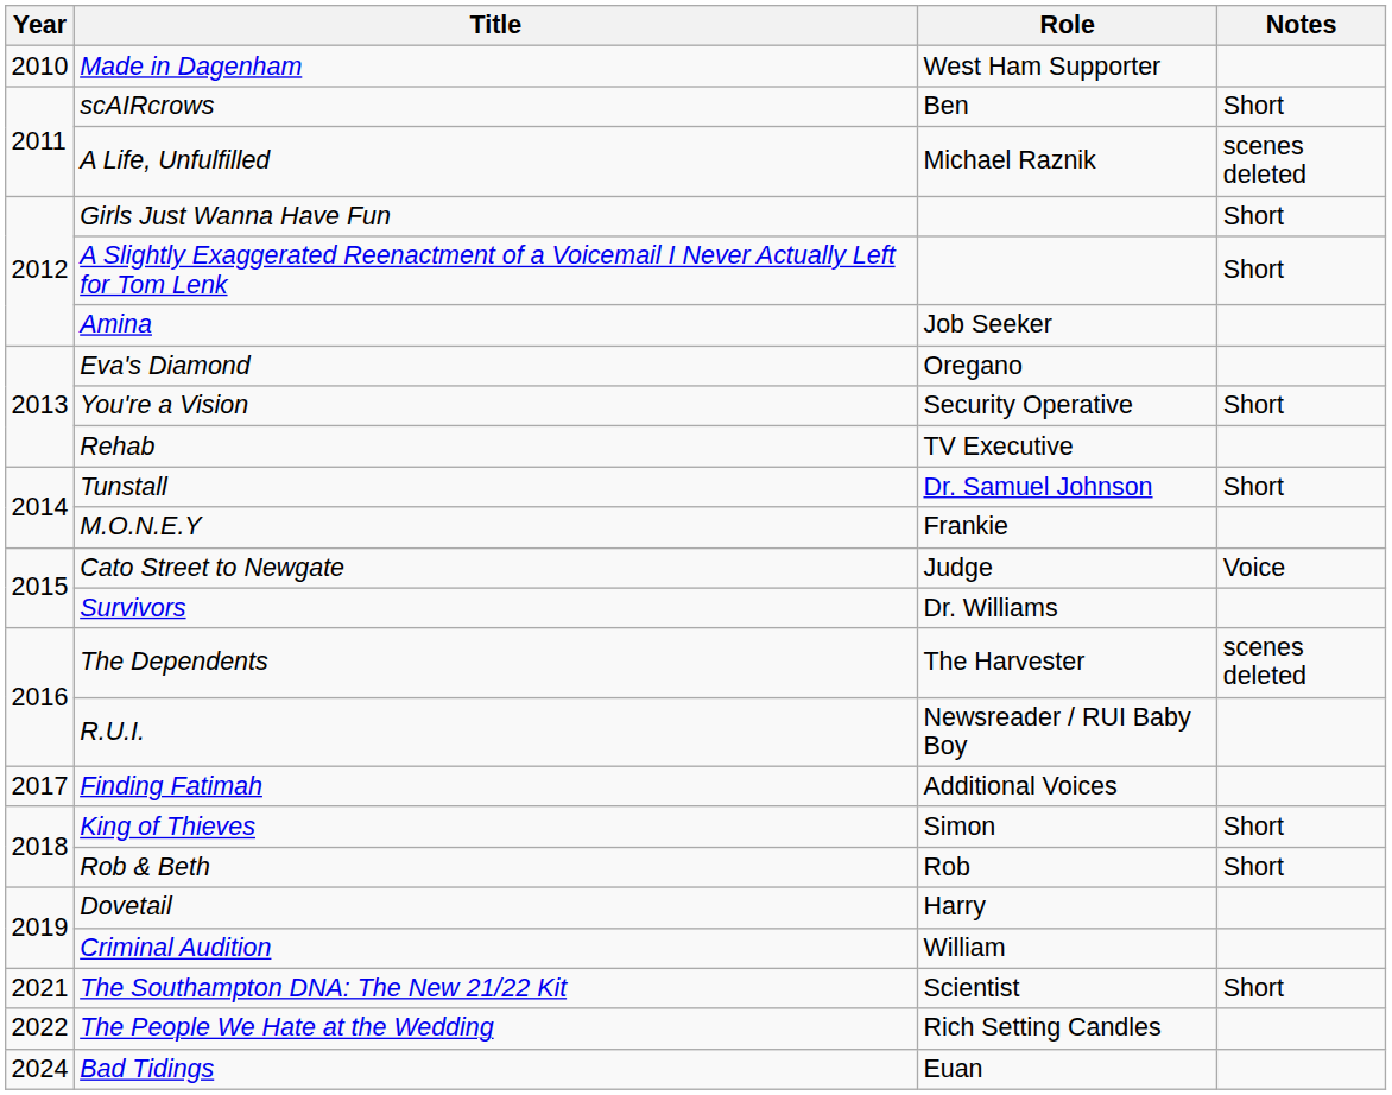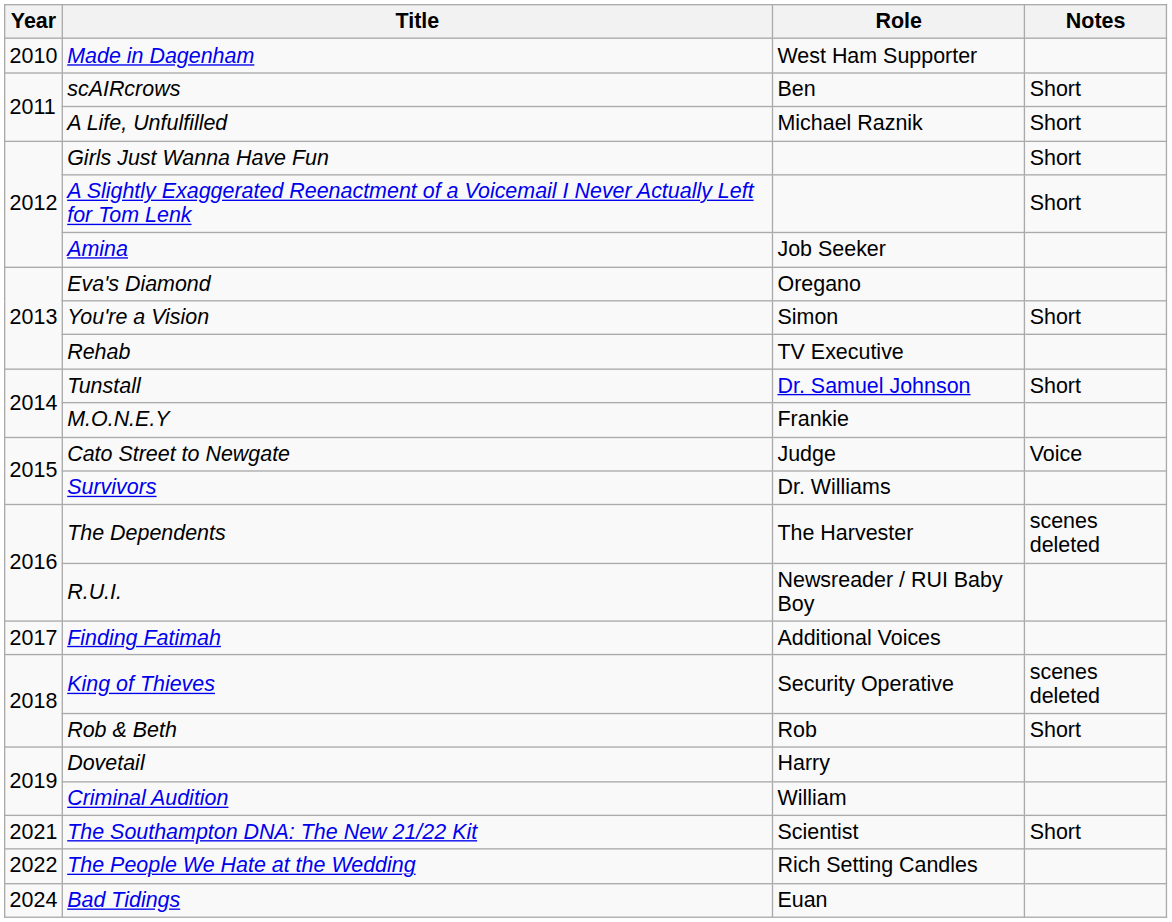A Life, Unfulfilled | Notes: scenes deleted -> Short
You're a Vision | Role: Security Operative -> Simon
King of Thieves | Role: Simon -> Security Operative
King of Thieves | Notes: Short -> scenes deleted
